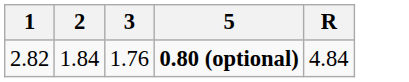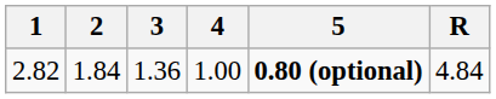+ column: 4 | 1.00
2.82 | 3: 1.76 -> 1.36
